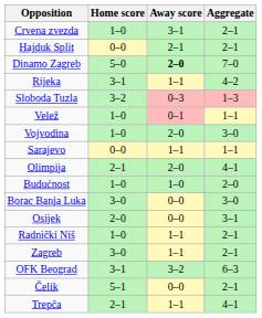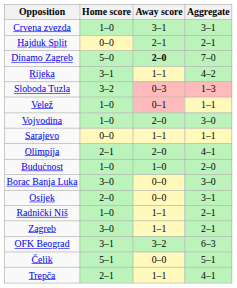Crvena zvezda | Aggregate: 2–1 -> 3–1
Čelik | Aggregate: 2–1 -> 5–1
